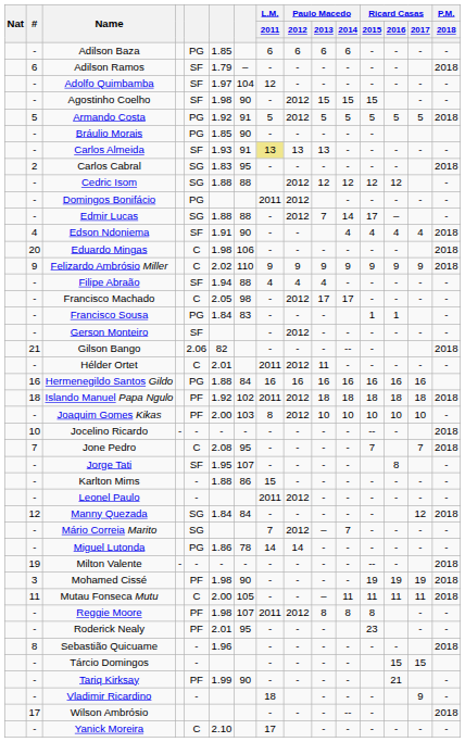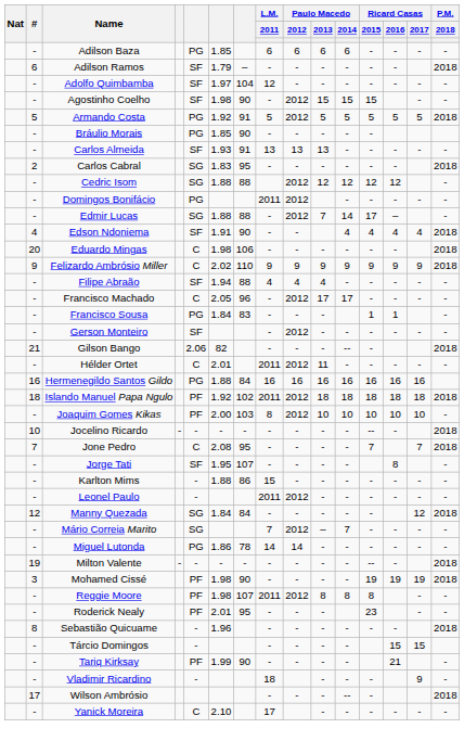Carlos Almeida | L.M. / 2011: khaki background -> no background
Francisco Machado | column 7: 98 -> 96
- row: 11 | Mutau Fonseca Mutu | C | 2.00 | 105 | - | - | – | 11 | 11 | 11 | 11 | 2018
